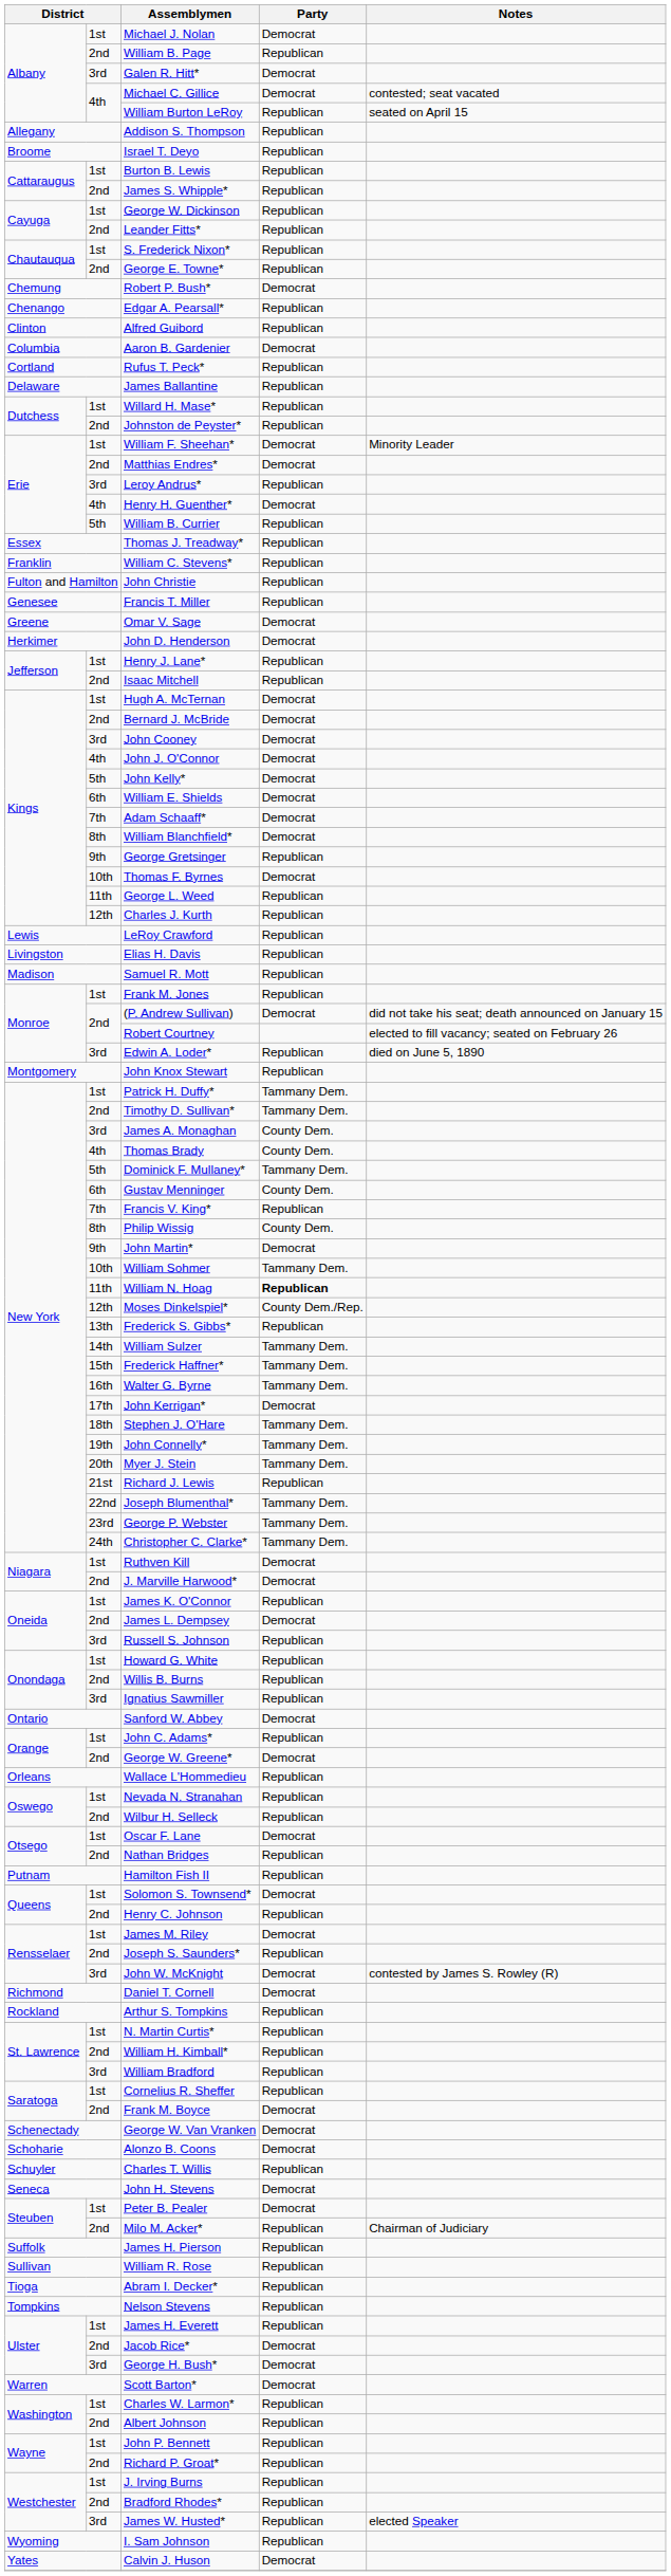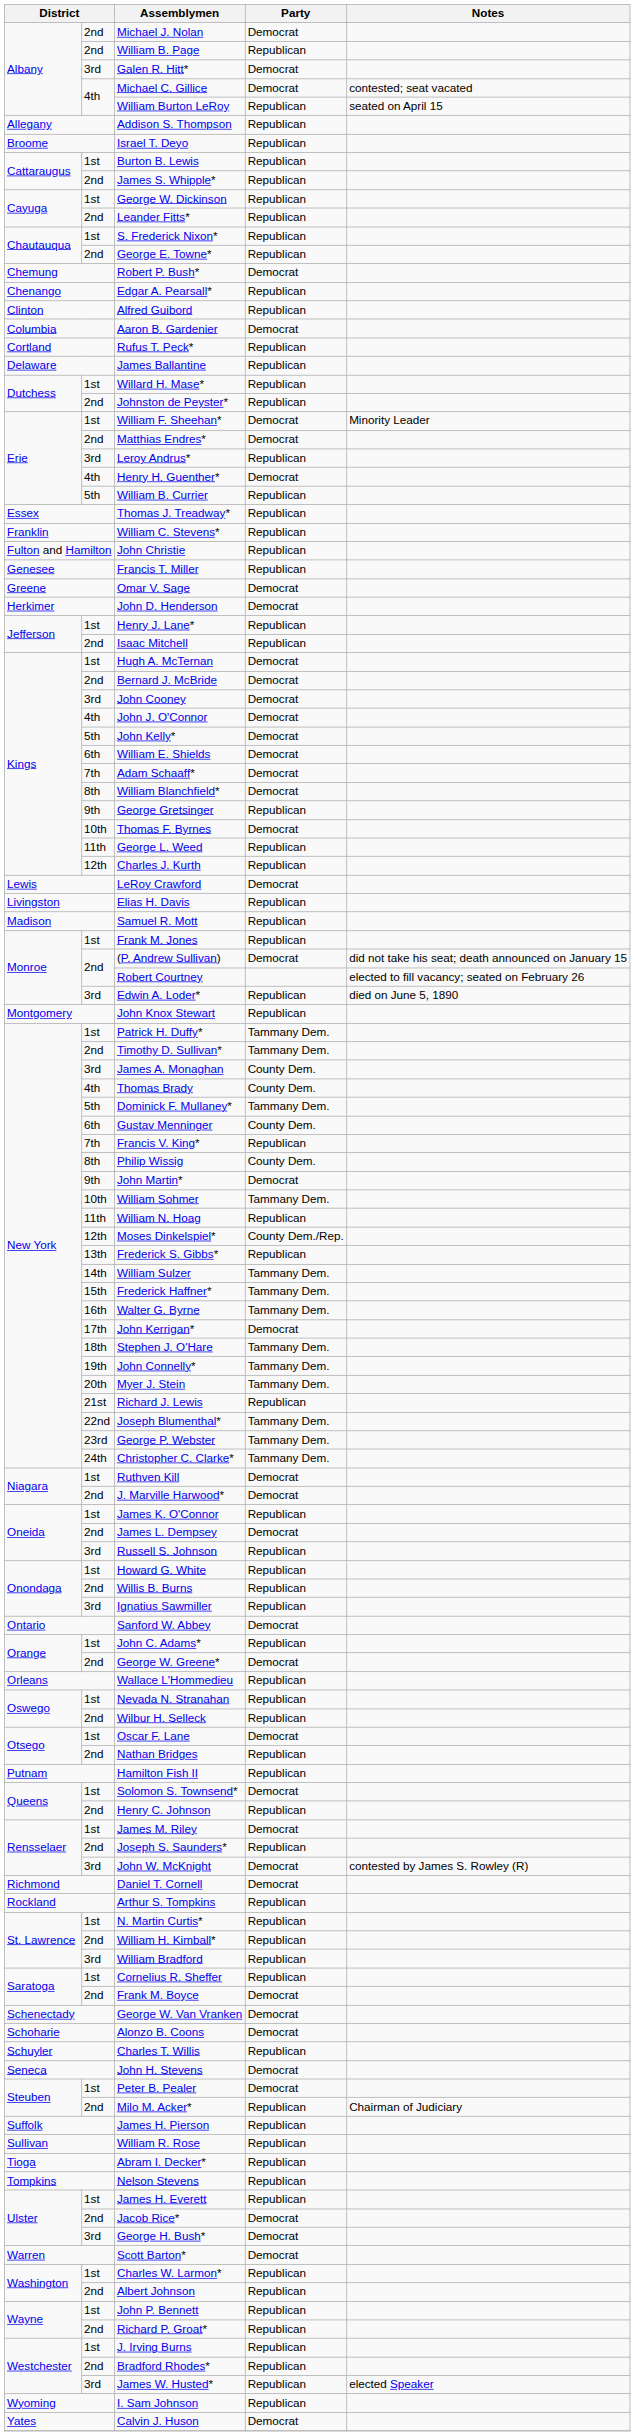Michael J. Nolan | column 2: 1st -> 2nd
LeRoy Crawford | Party: Republican -> Democrat
William N. Hoag | Party: bold -> normal
